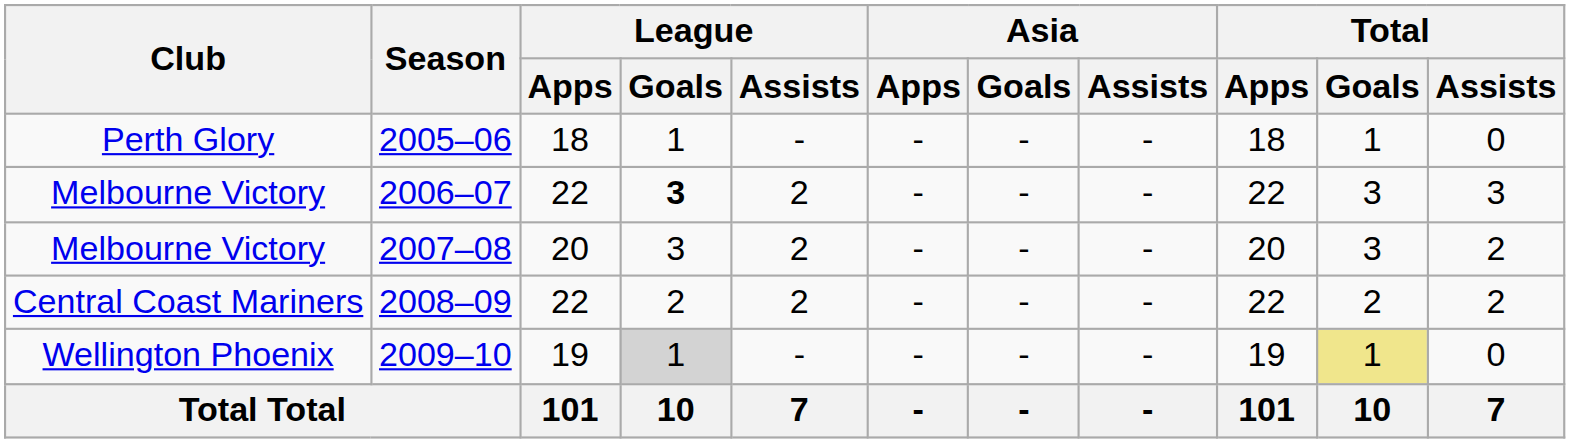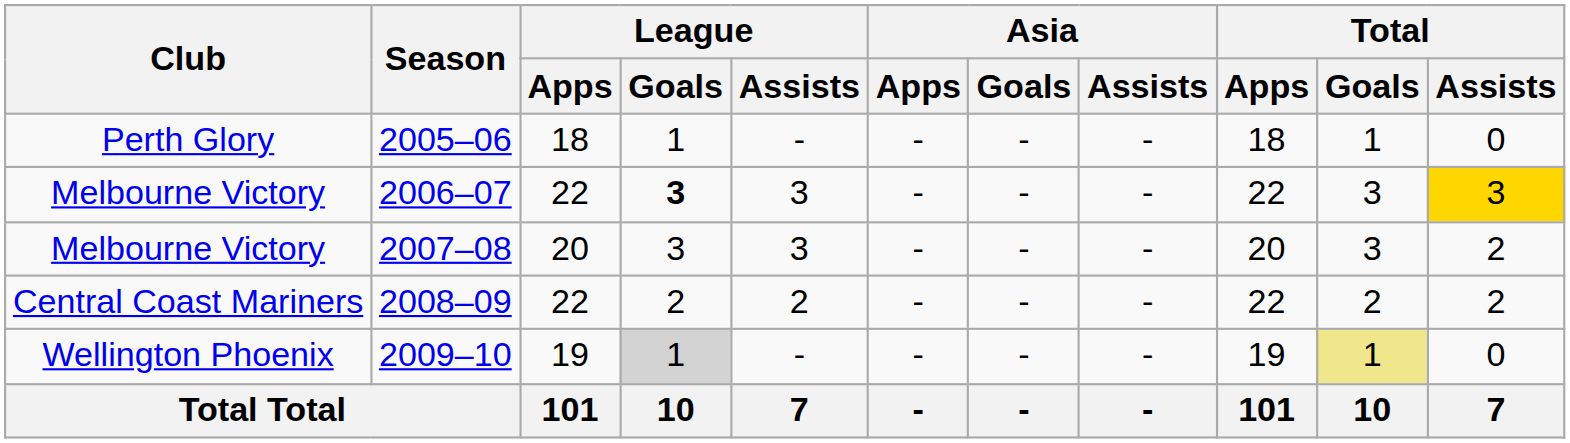2006–07 | League / Assists: 2 -> 3
2006–07 | Total / Assists: no background -> gold background
2007–08 | League / Assists: 2 -> 3
